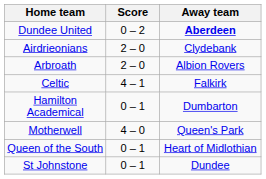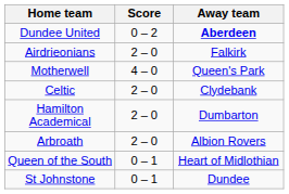Airdrieonians | Away team: Clydebank -> Falkirk
rows swapped: Arbroath <-> Motherwell
Celtic | Score: 4 – 1 -> 2 – 0
Celtic | Away team: Falkirk -> Clydebank
Hamilton Academical | Score: 0 – 1 -> 2 – 0
